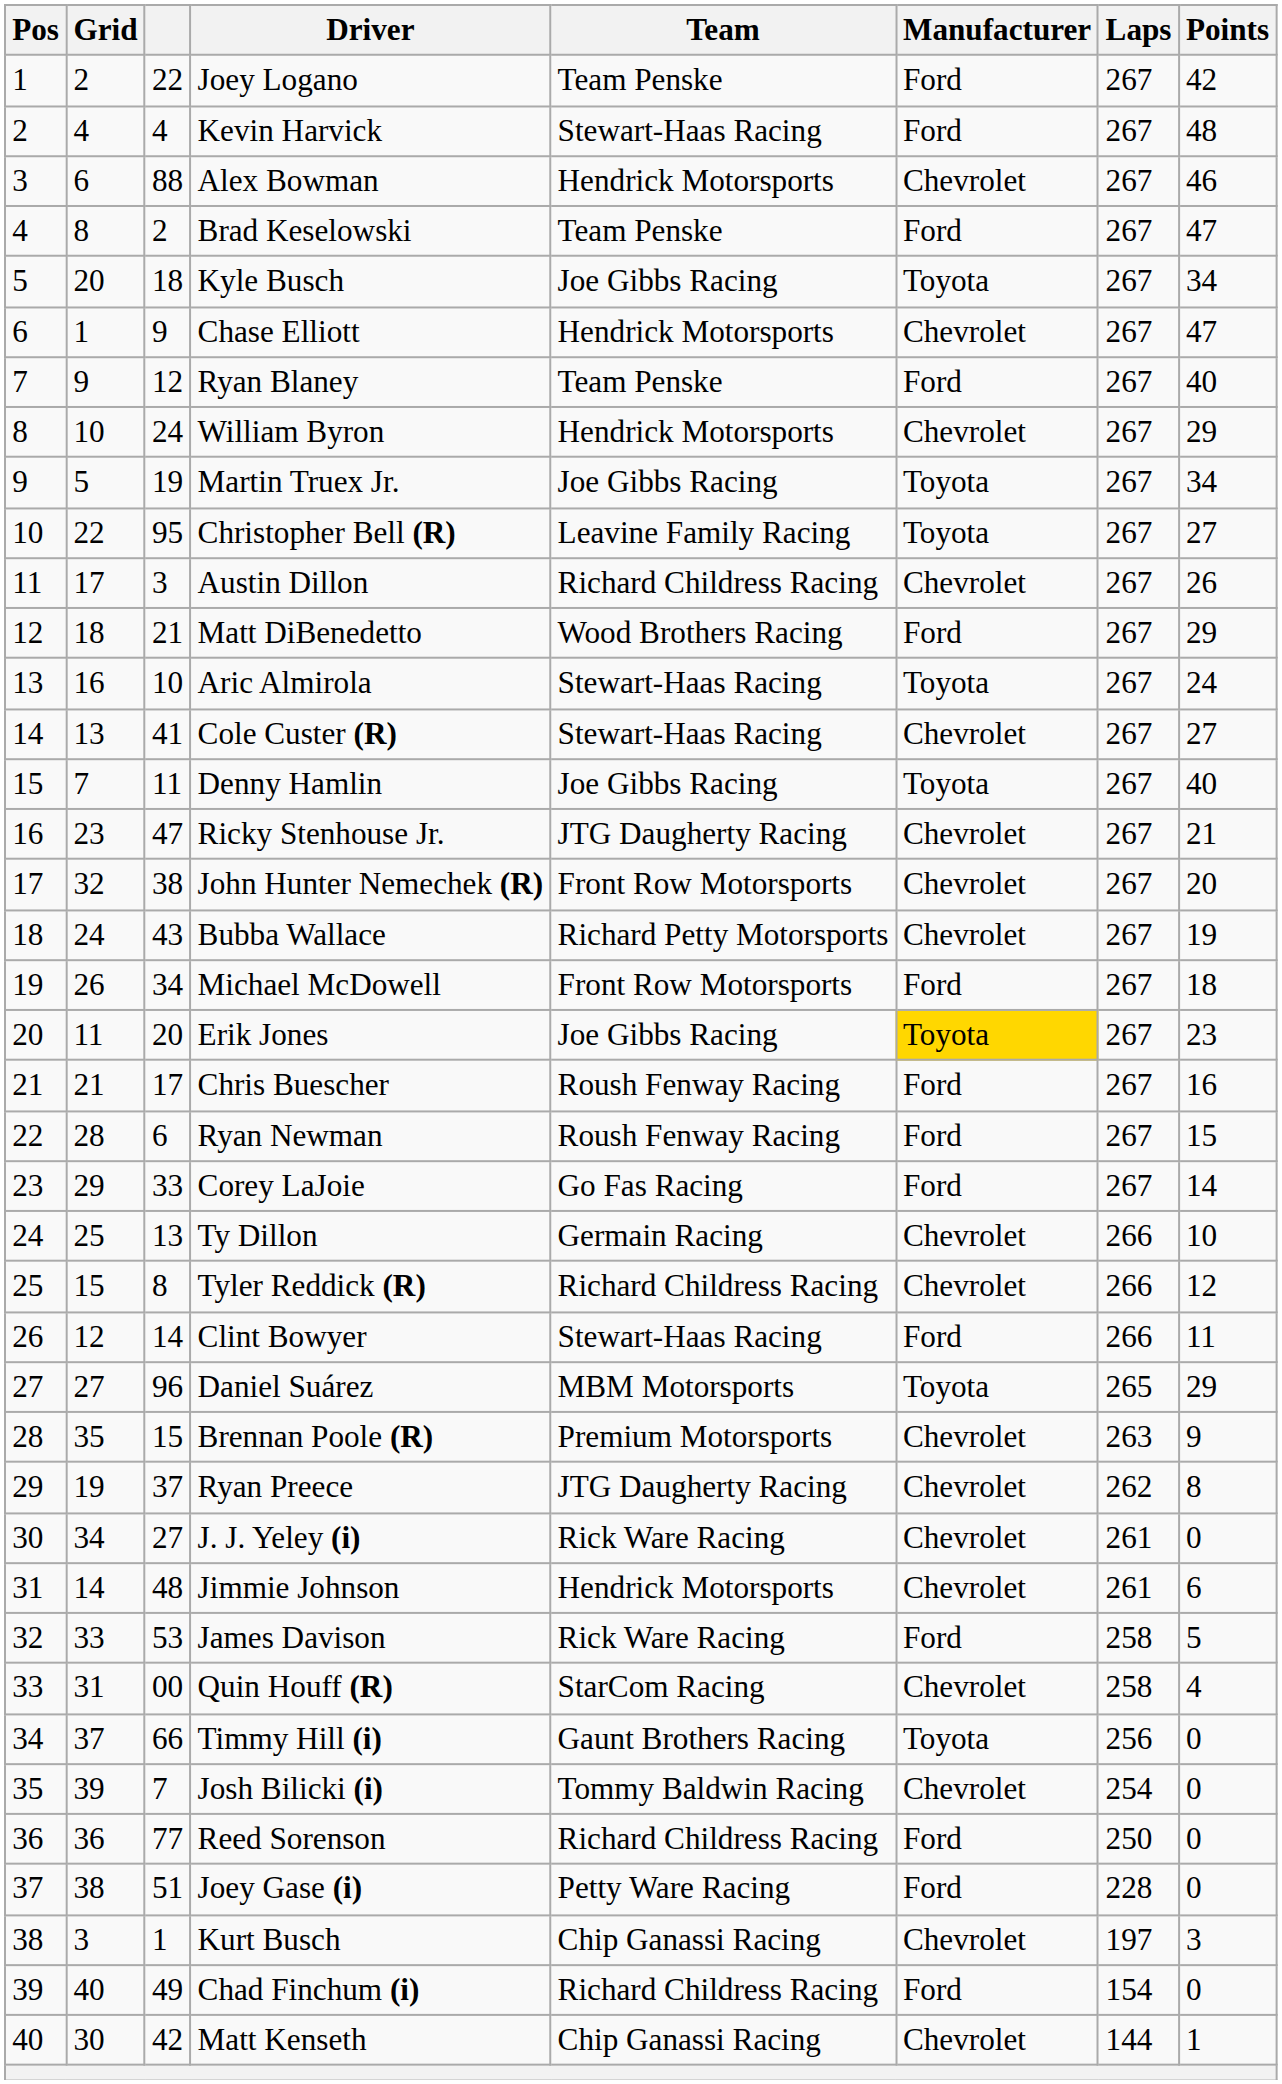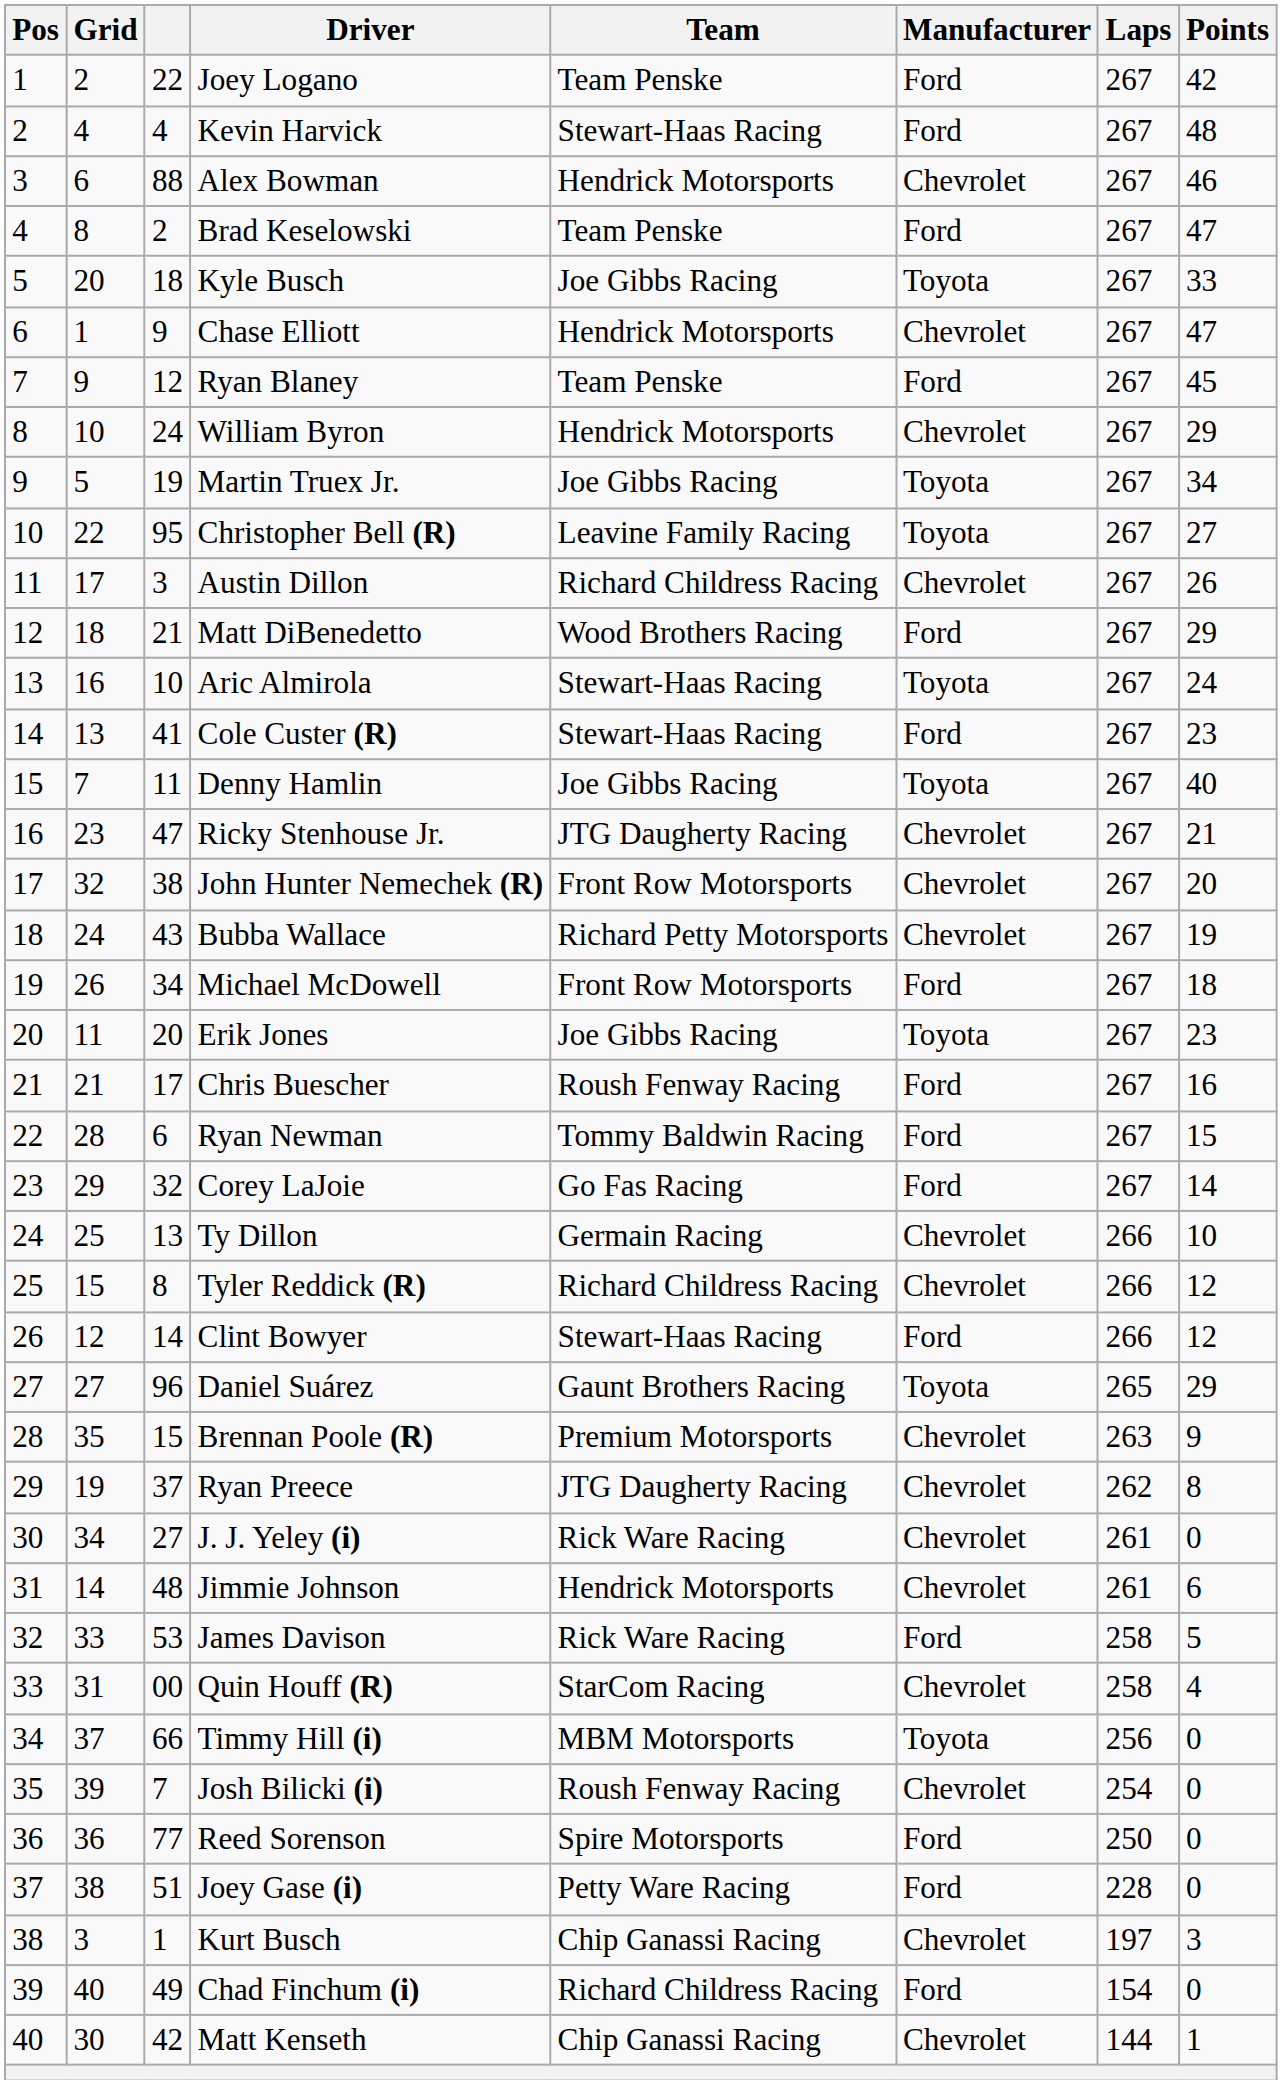Kyle Busch | Points: 34 -> 33
Ryan Blaney | Points: 40 -> 45
Cole Custer (R) | Manufacturer: Chevrolet -> Ford
Cole Custer (R) | Points: 27 -> 23
Erik Jones | Manufacturer: gold background -> no background
Ryan Newman | Team: Roush Fenway Racing -> Tommy Baldwin Racing
Corey LaJoie | column 3: 33 -> 32
Clint Bowyer | Points: 11 -> 12
Daniel Suárez | Team: MBM Motorsports -> Gaunt Brothers Racing
Timmy Hill (i) | Team: Gaunt Brothers Racing -> MBM Motorsports
Josh Bilicki (i) | Team: Tommy Baldwin Racing -> Roush Fenway Racing
Reed Sorenson | Team: Richard Childress Racing -> Spire Motorsports
